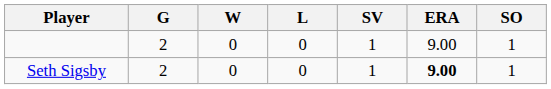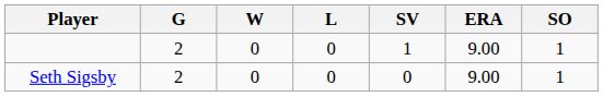Seth Sigsby | SV: 1 -> 0
Seth Sigsby | ERA: bold -> normal
